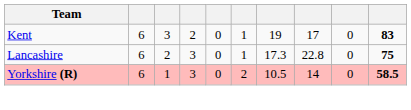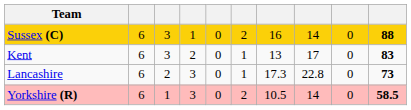+ row: Sussex (C) | 6 | 3 | 1 | 0 | 2 | 16 | 14 | 0 | 88
Kent | column 7: 19 -> 13
Lancashire | column 10: 75 -> 73
